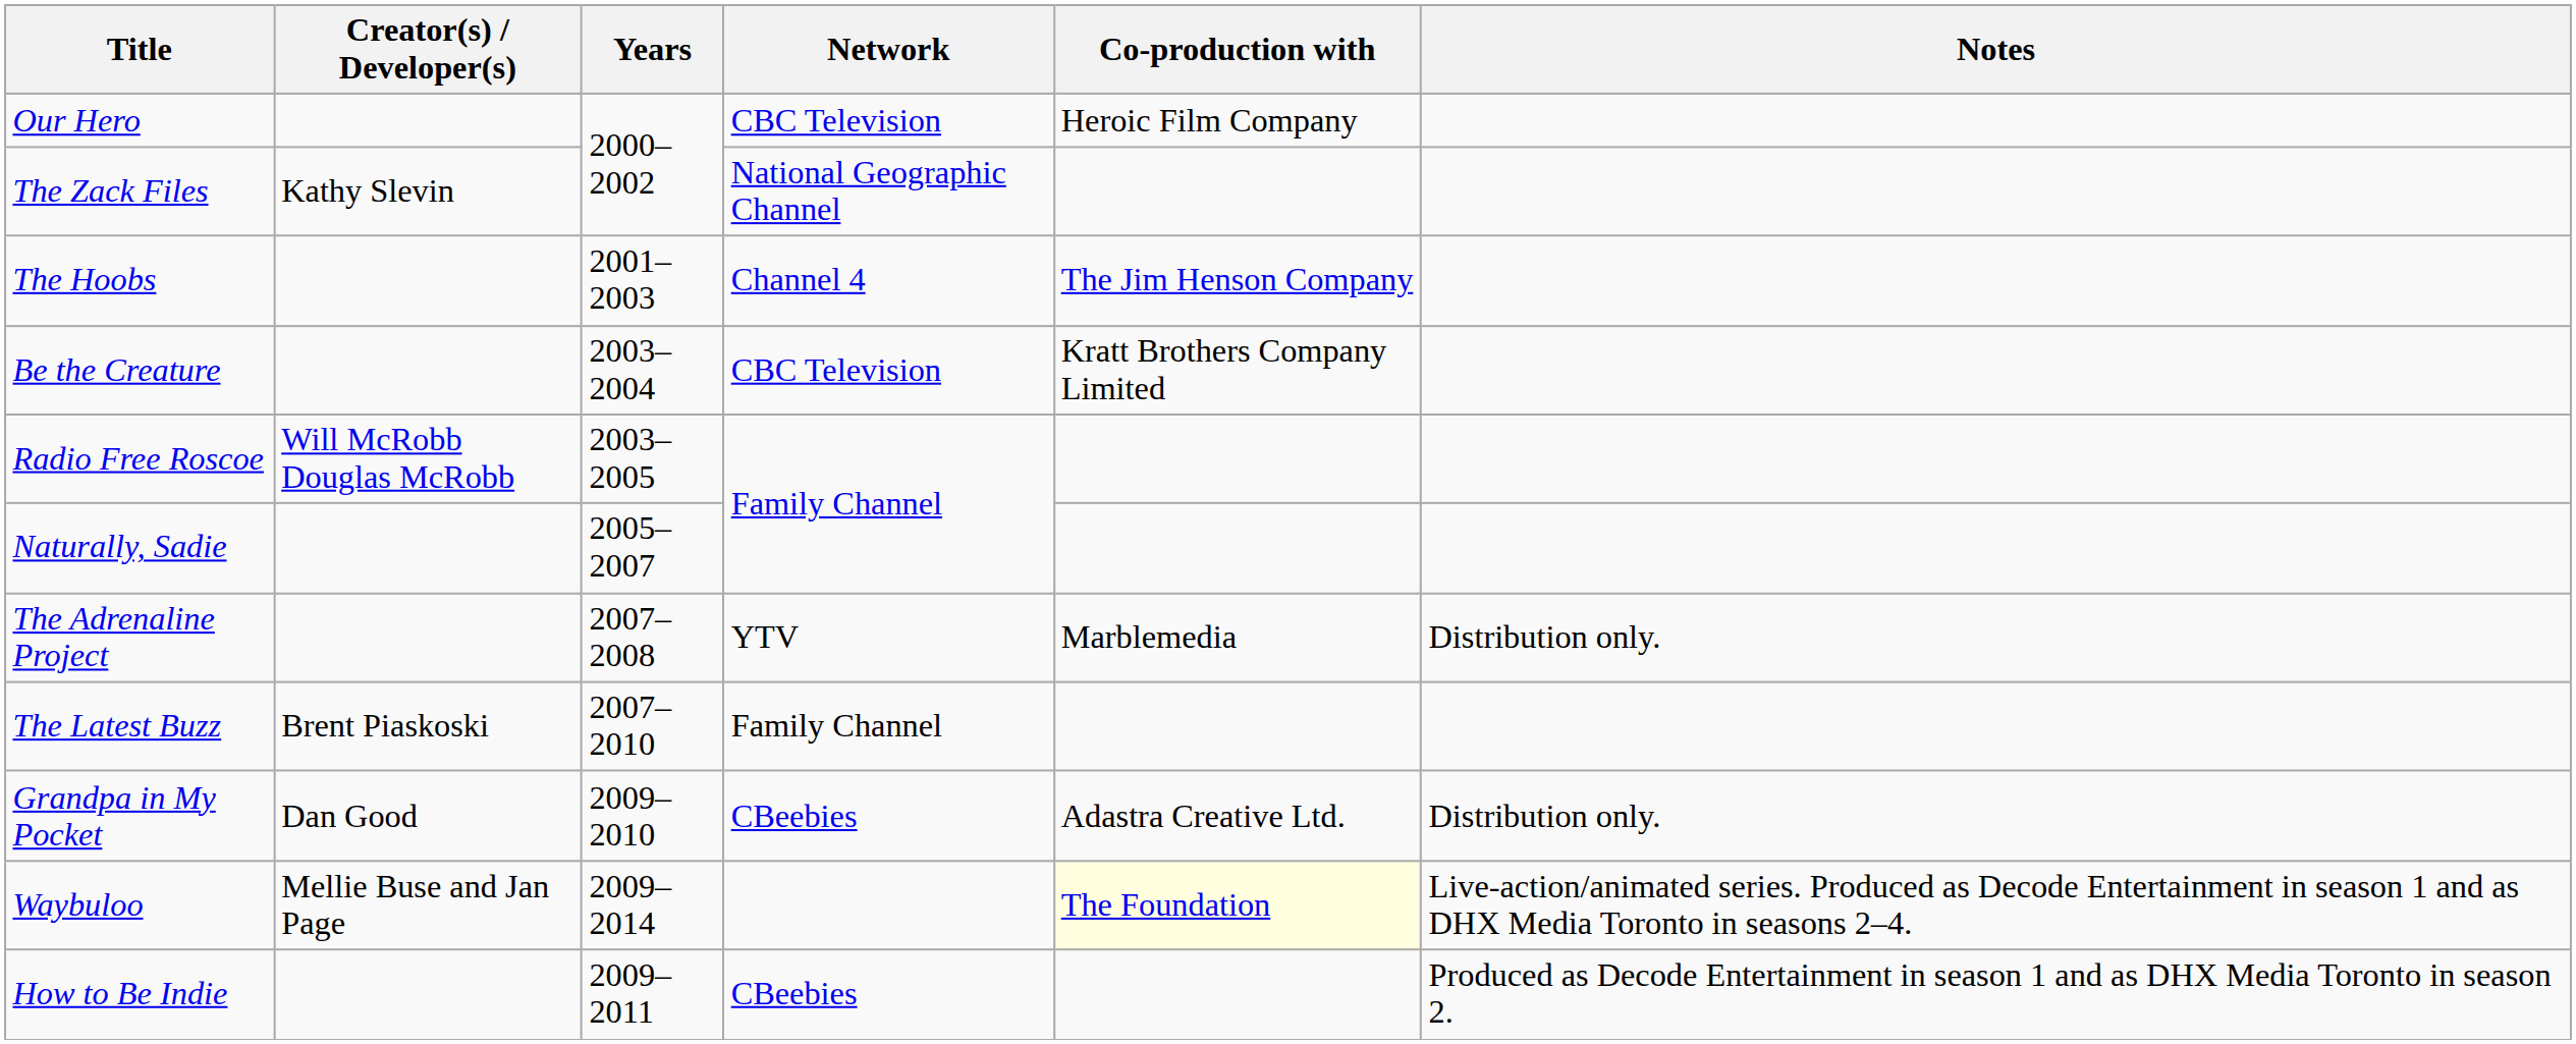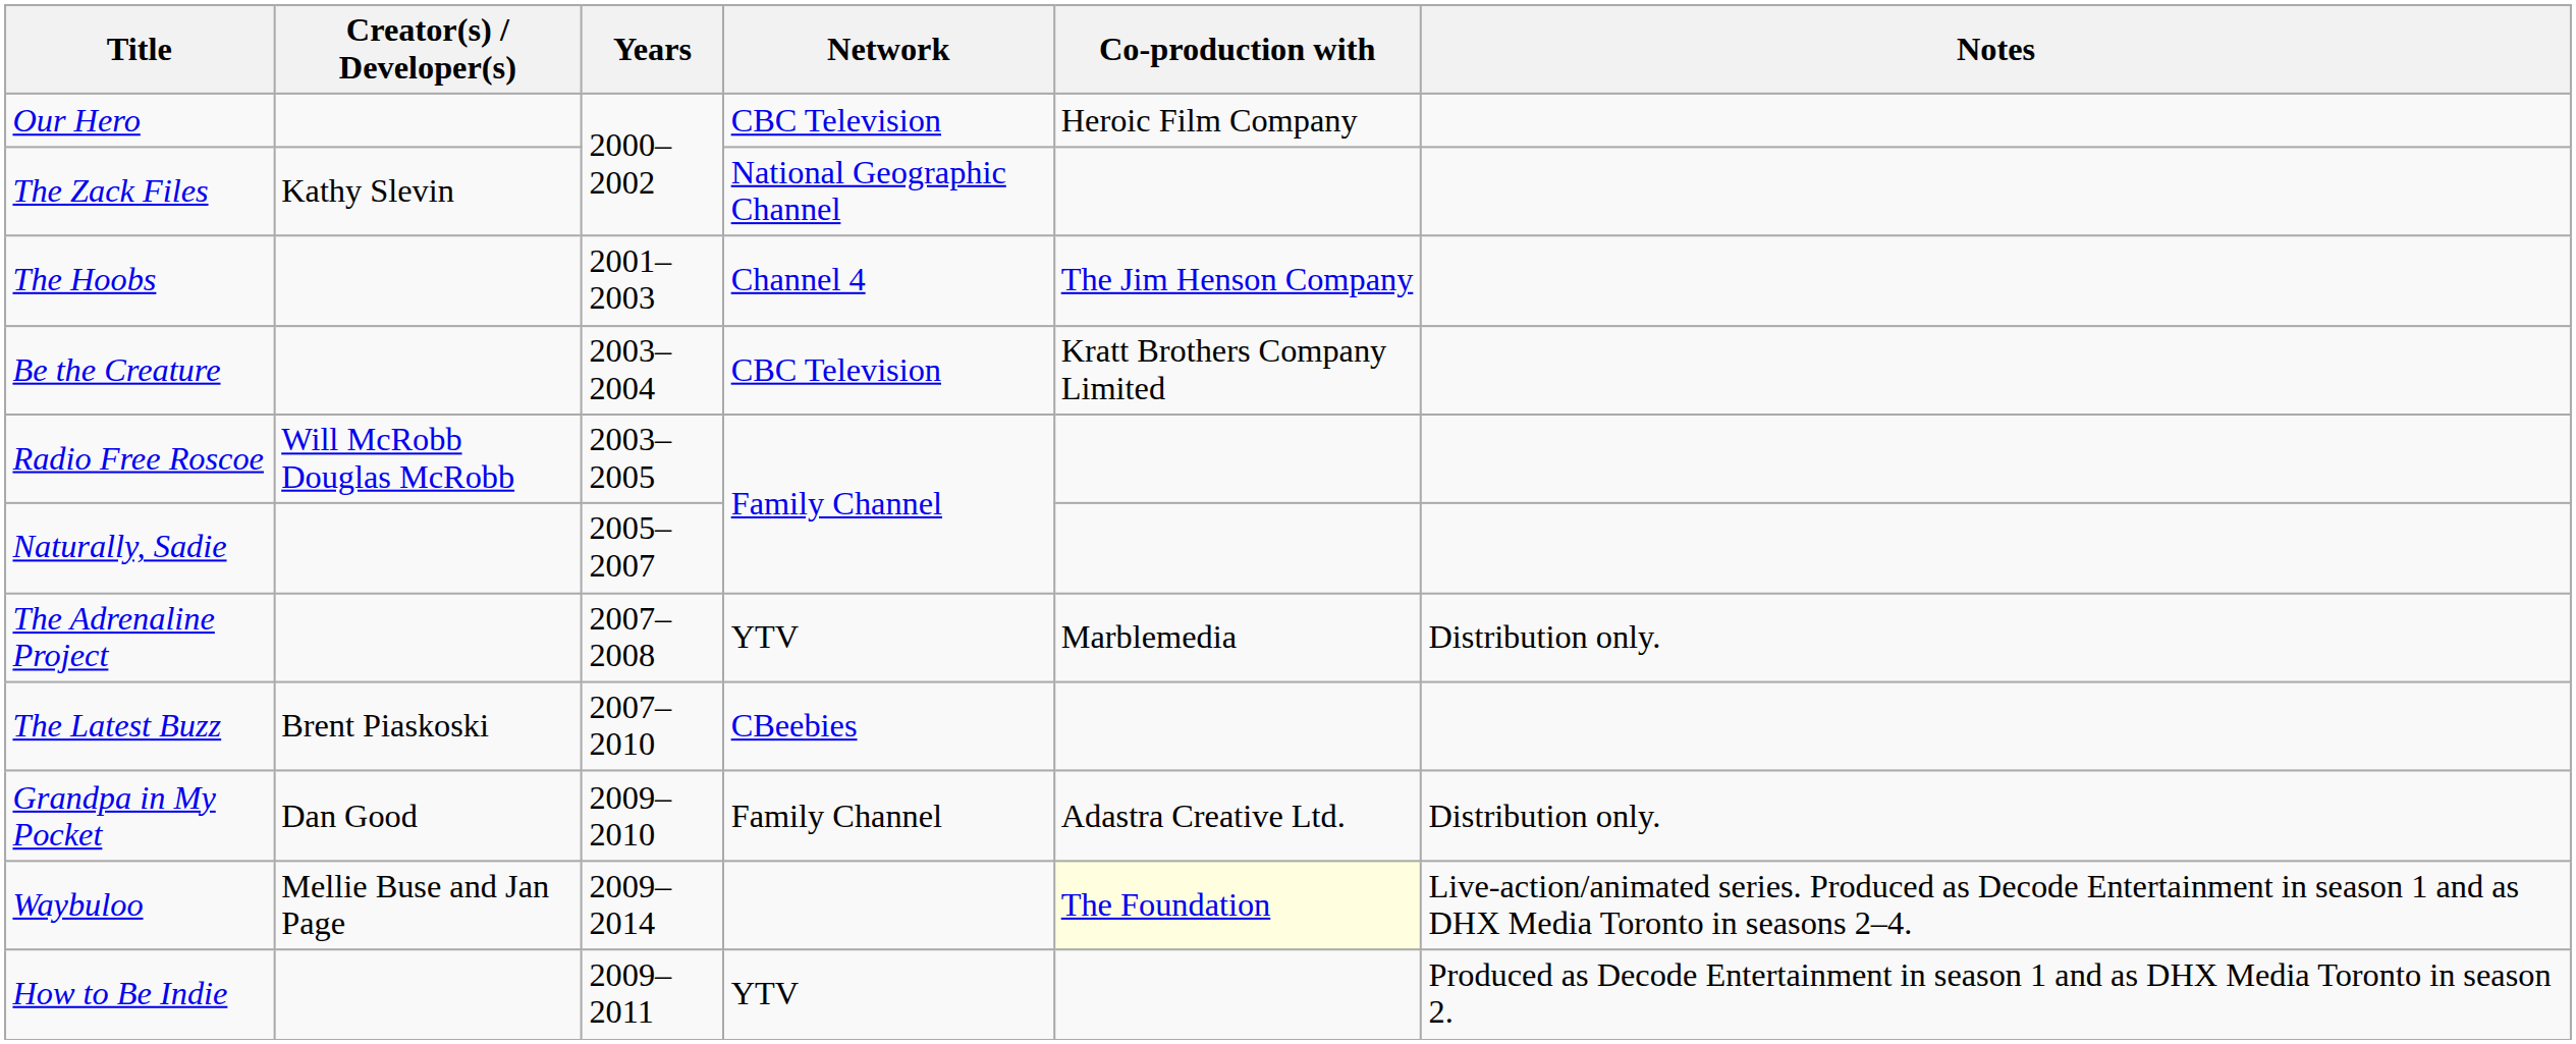The Latest Buzz | Network: Family Channel -> CBeebies
Grandpa in My Pocket | Network: CBeebies -> Family Channel
How to Be Indie | Network: CBeebies -> YTV
